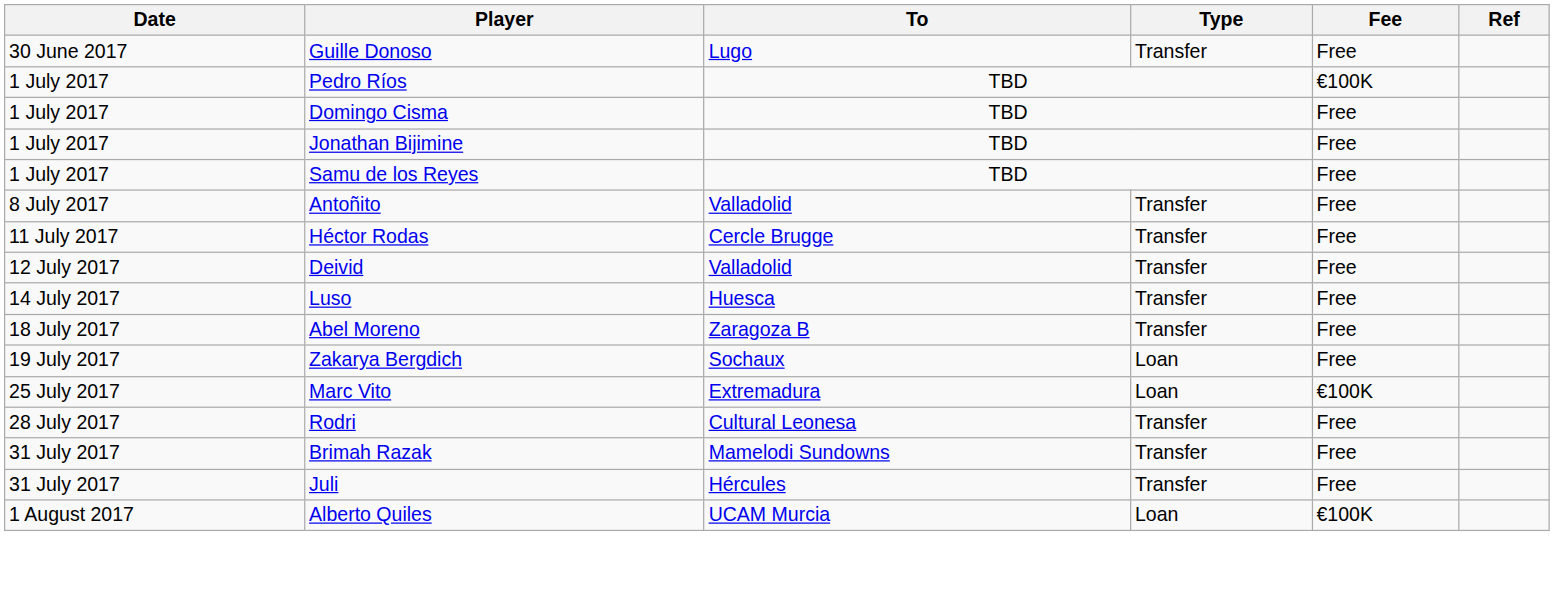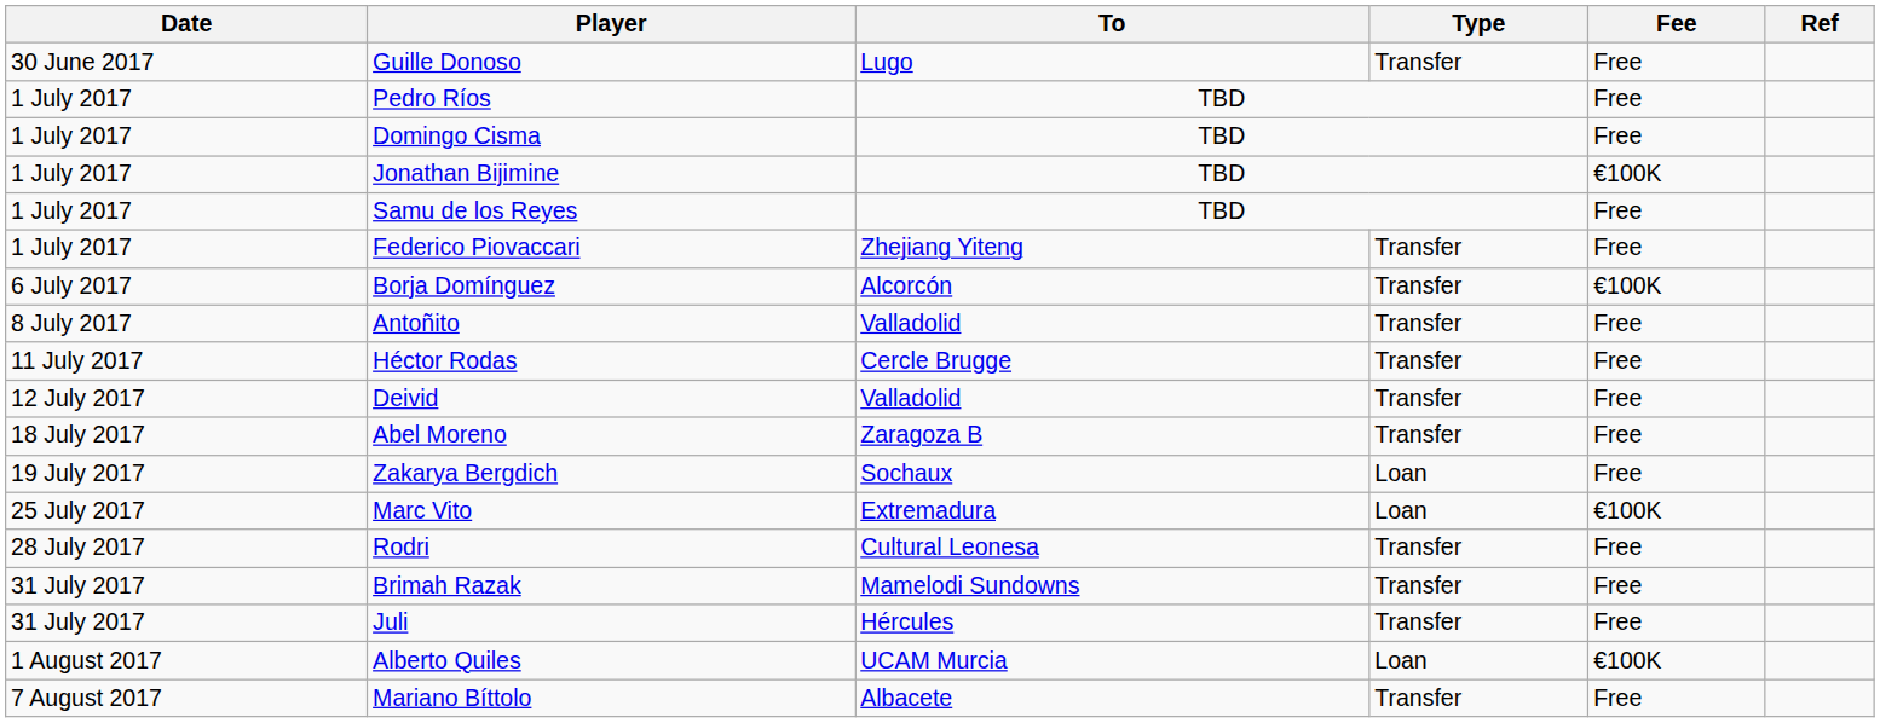Pedro Ríos | Fee: €100K -> Free
Jonathan Bijimine | Fee: Free -> €100K
+ row: 1 July 2017 | Federico Piovaccari | Zhejiang Yiteng | Transfer | Free
+ row: 6 July 2017 | Borja Domínguez | Alcorcón | Transfer | €100K
- row: 14 July 2017 | Luso | Huesca | Transfer | Free
+ row: 7 August 2017 | Mariano Bíttolo | Albacete | Transfer | Free
